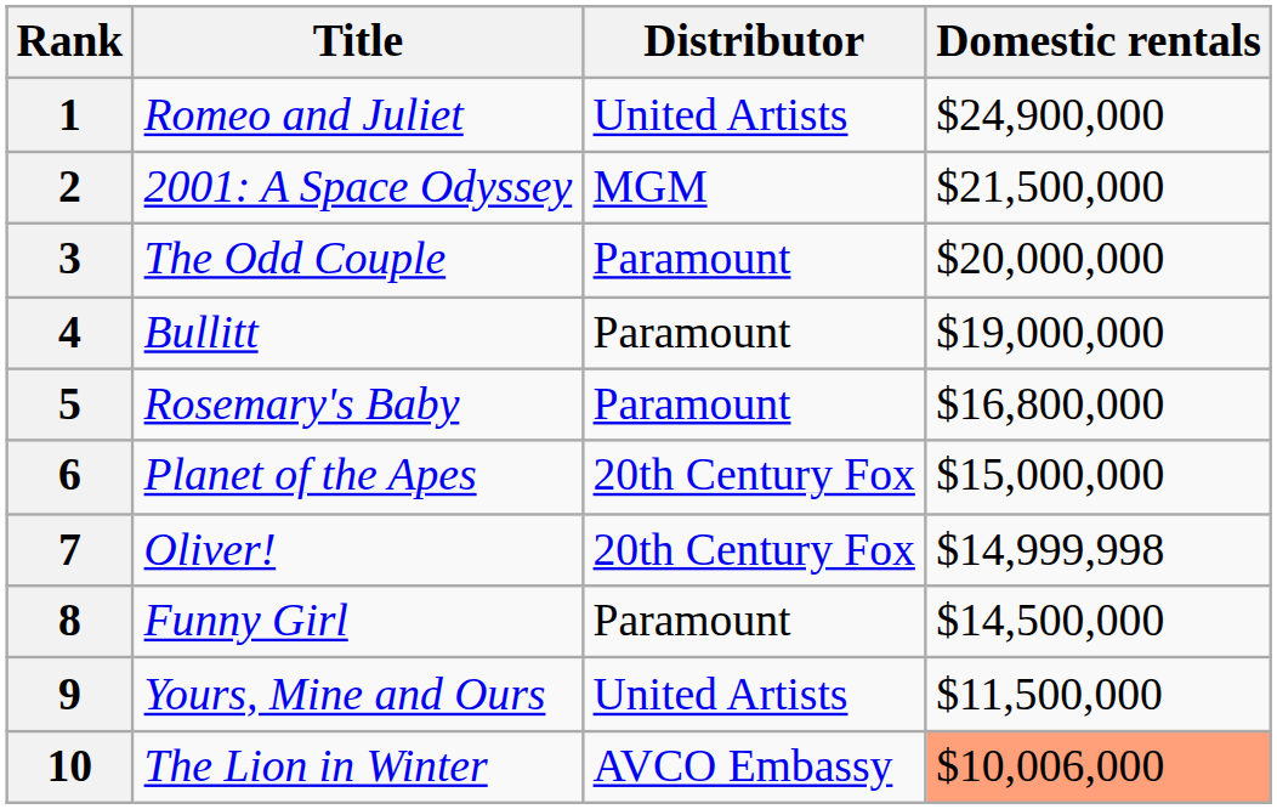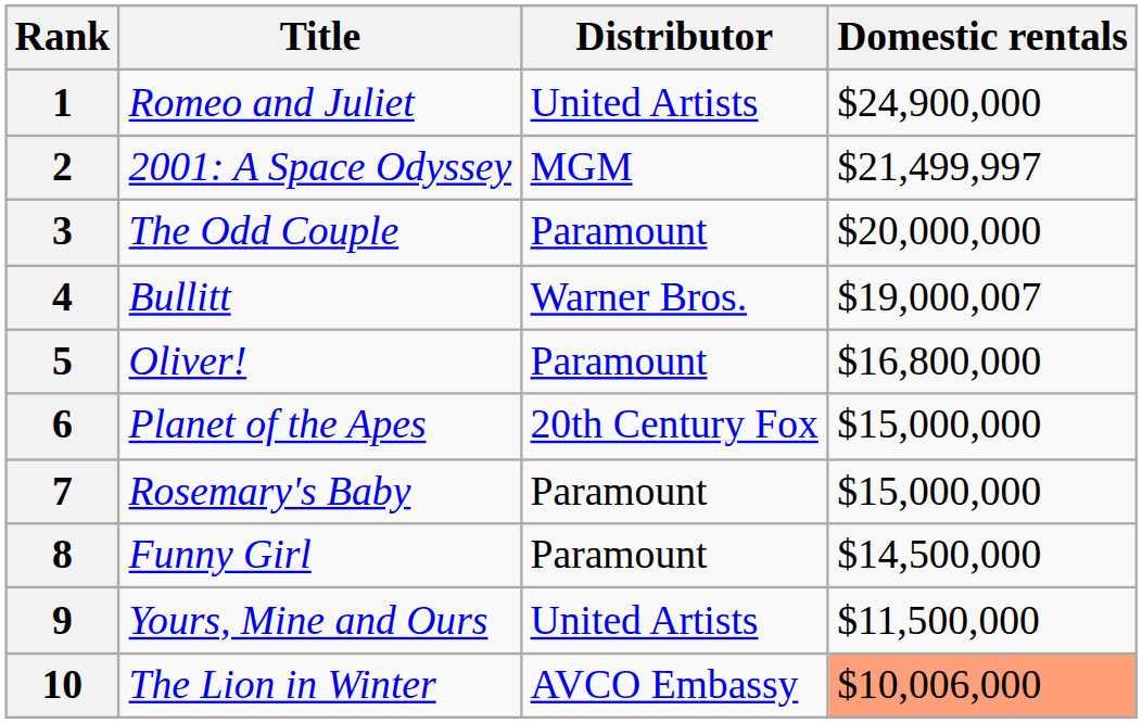2 | Domestic rentals: $21,500,000 -> $21,499,997
4 | Distributor: Paramount -> Warner Bros.
4 | Domestic rentals: $19,000,000 -> $19,000,007
5 | Title: Rosemary's Baby -> Oliver!
7 | Title: Oliver! -> Rosemary's Baby
7 | Distributor: 20th Century Fox -> Paramount
7 | Domestic rentals: $14,999,998 -> $15,000,000
